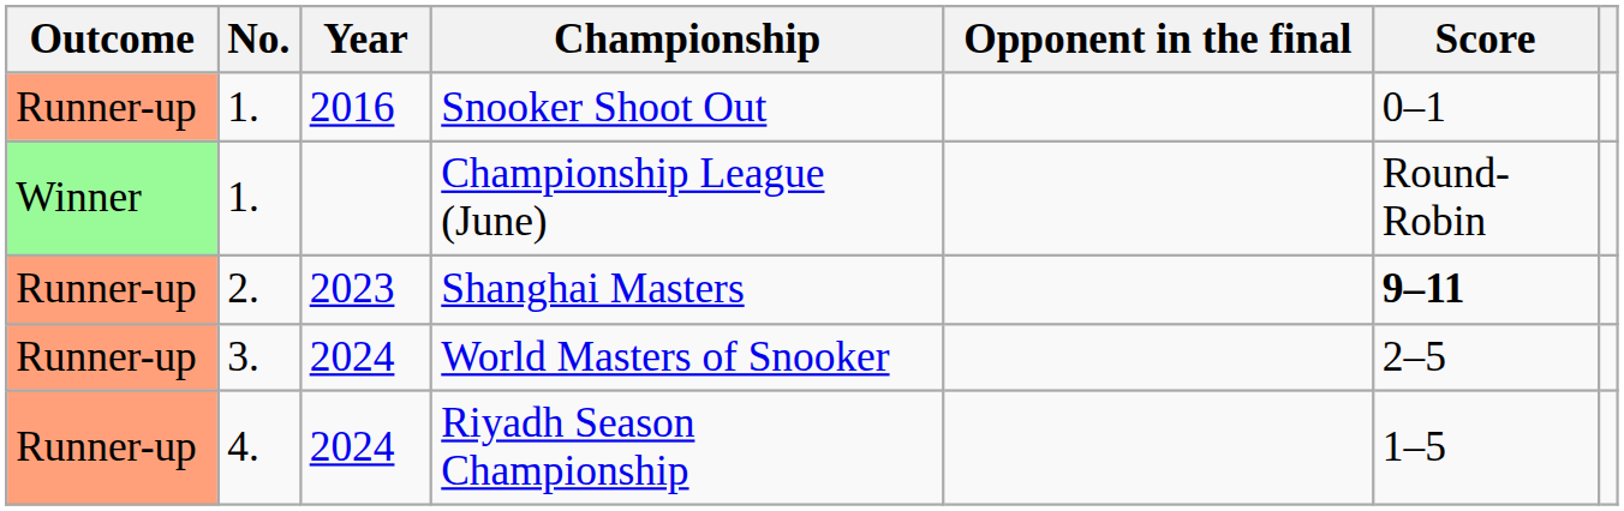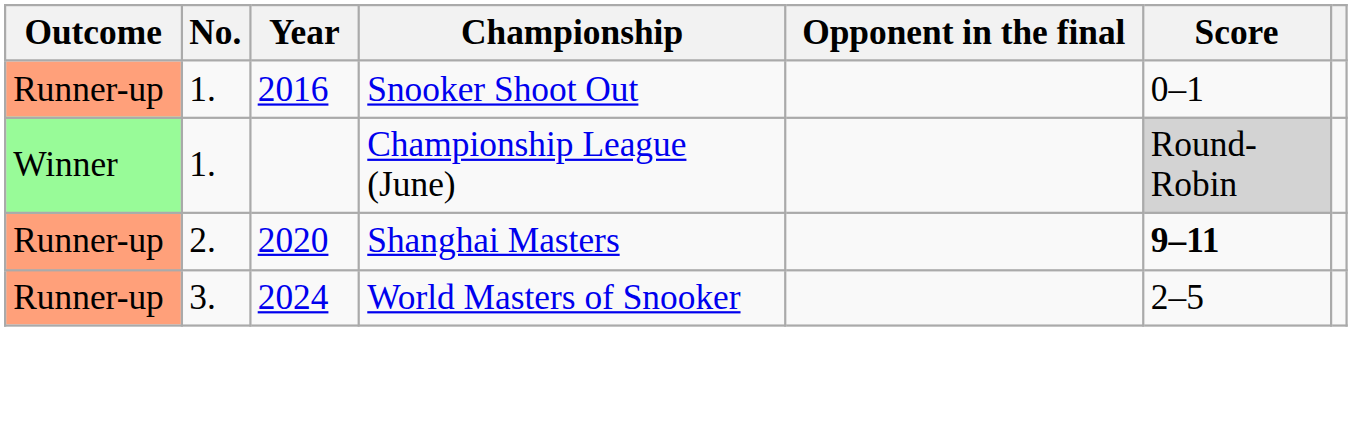Championship League (June) | Score: no background -> lightgrey background
Shanghai Masters | Year: 2023 -> 2020
- row: Runner-up | 4. | 2024 | Riyadh Season Championship | 1–5
